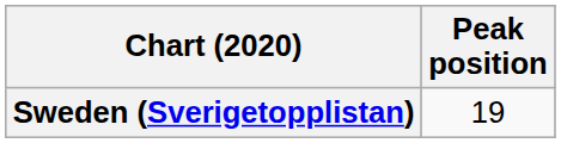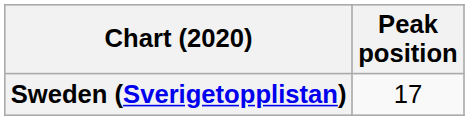Sweden (Sverigetopplistan) | Peak position: 19 -> 17
